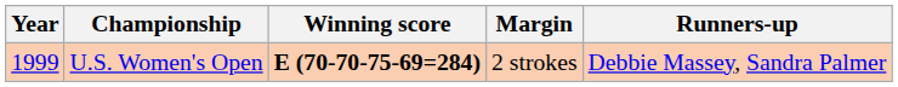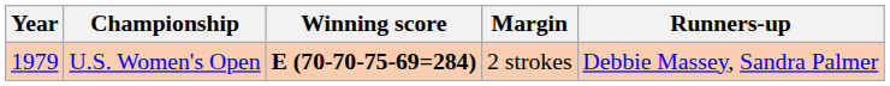U.S. Women's Open | Year: 1999 -> 1979
